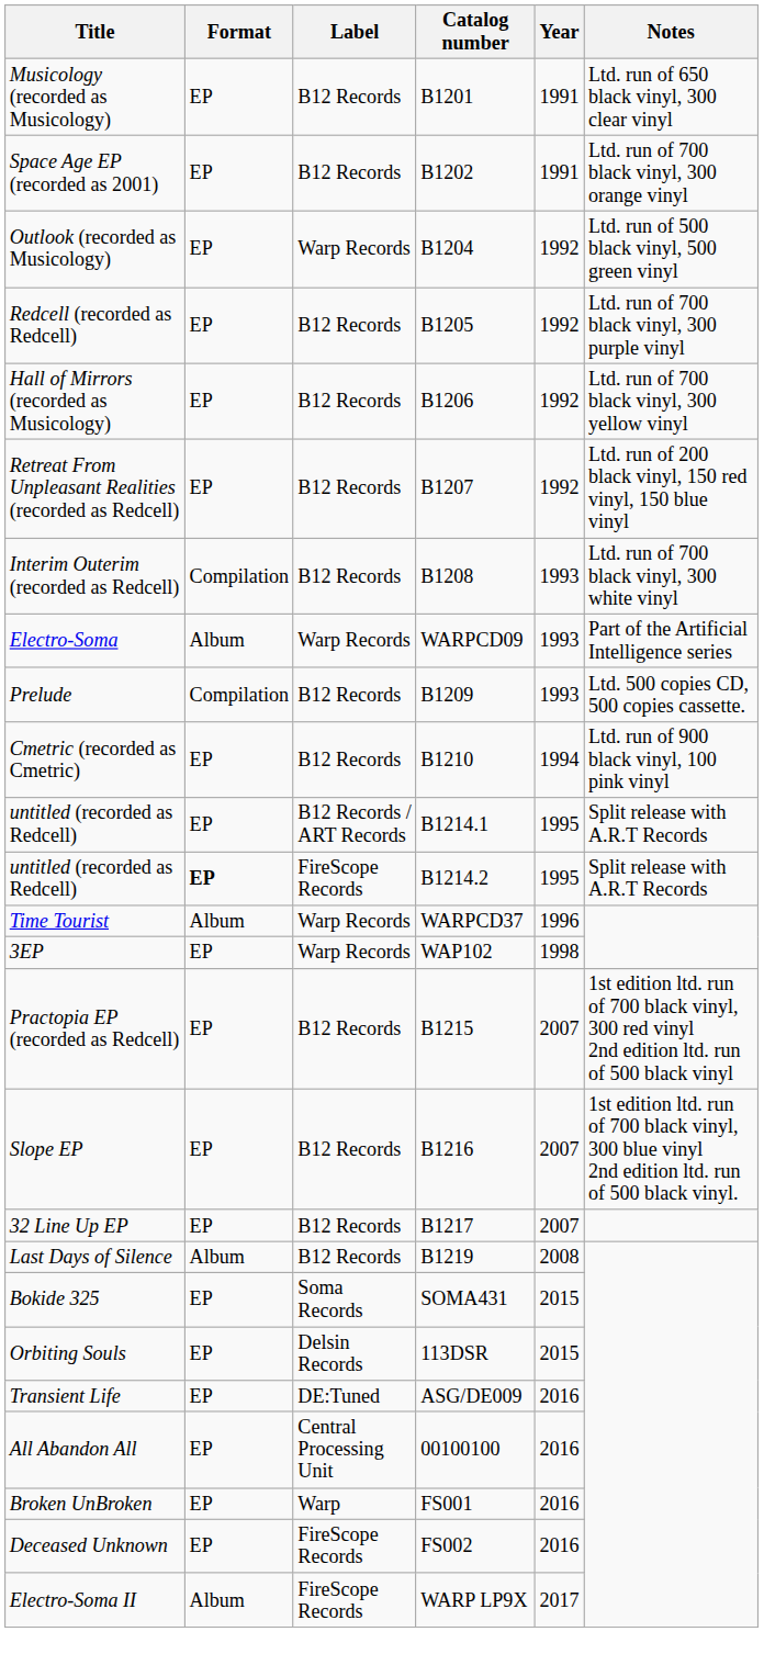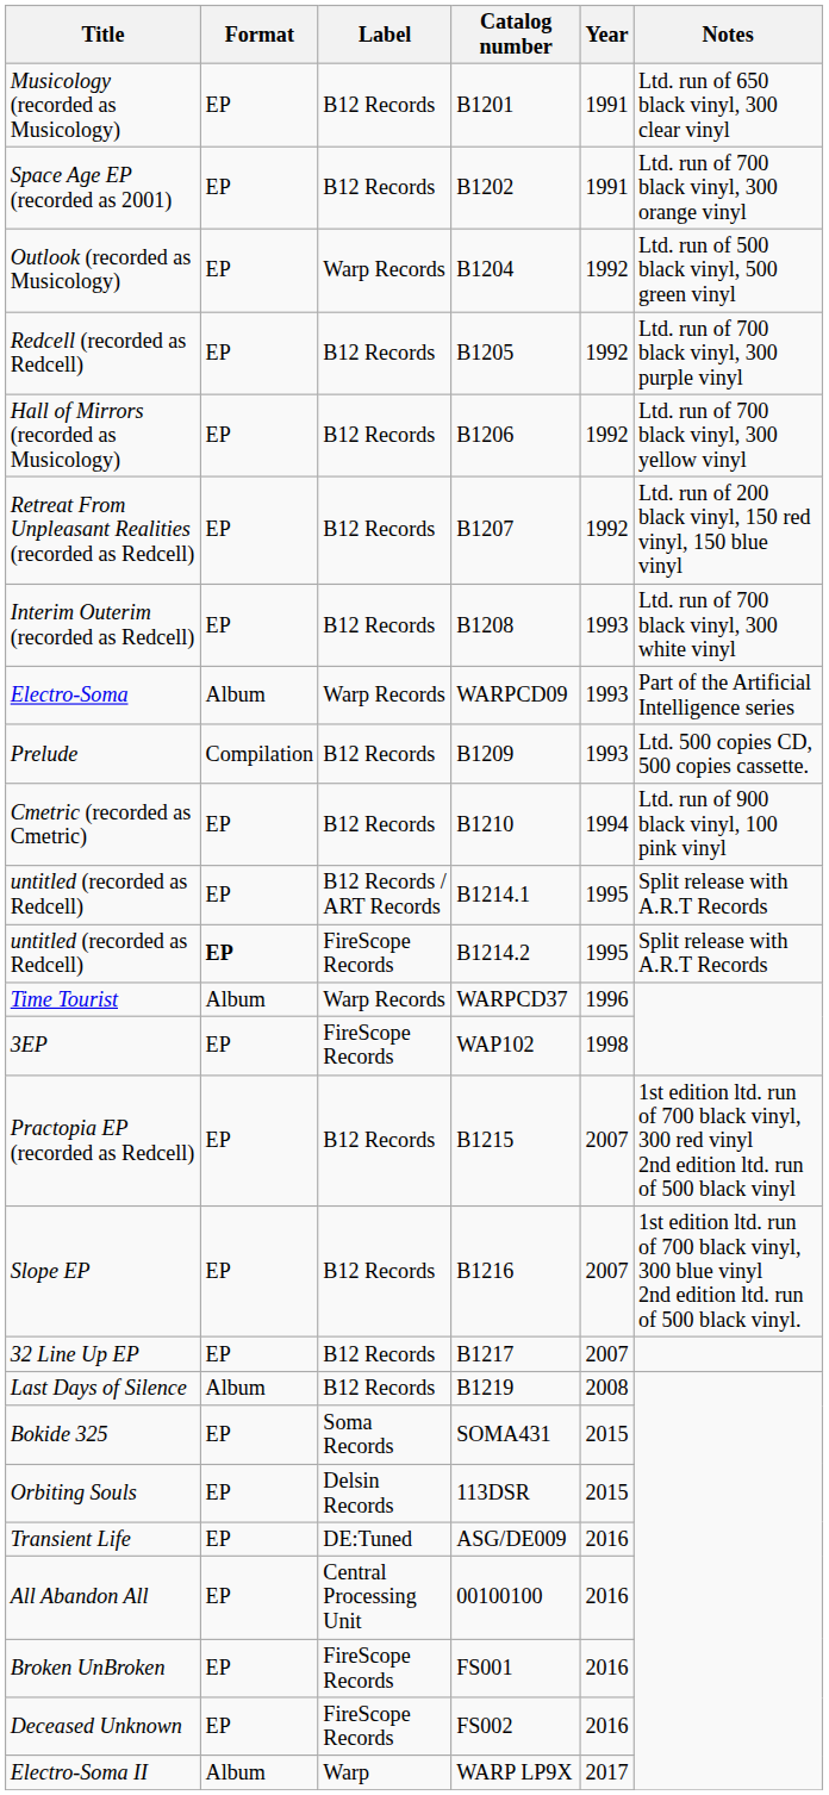Interim Outerim (recorded as Redcell) | Format: Compilation -> EP
3EP | Label: Warp Records -> FireScope Records
Broken UnBroken | Label: Warp -> FireScope Records
Electro-Soma II | Label: FireScope Records -> Warp
